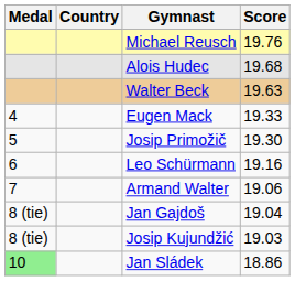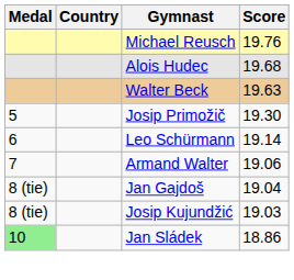- row: 4 | Eugen Mack | 19.33
Leo Schürmann | Score: 19.16 -> 19.14
